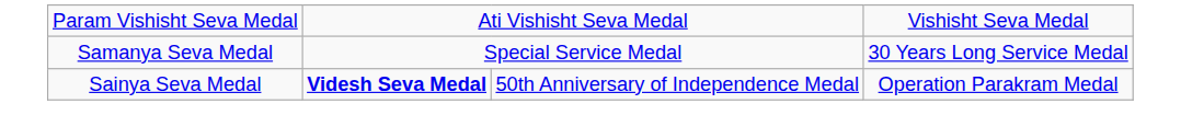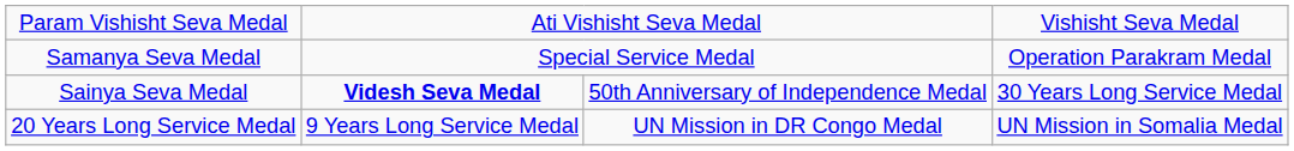Samanya Seva Medal | column 4: 30 Years Long Service Medal -> Operation Parakram Medal
Sainya Seva Medal | column 4: Operation Parakram Medal -> 30 Years Long Service Medal
+ row: 20 Years Long Service Medal | 9 Years Long Service Medal | UN Mission in DR Congo Medal | UN Mission in Somalia Medal
